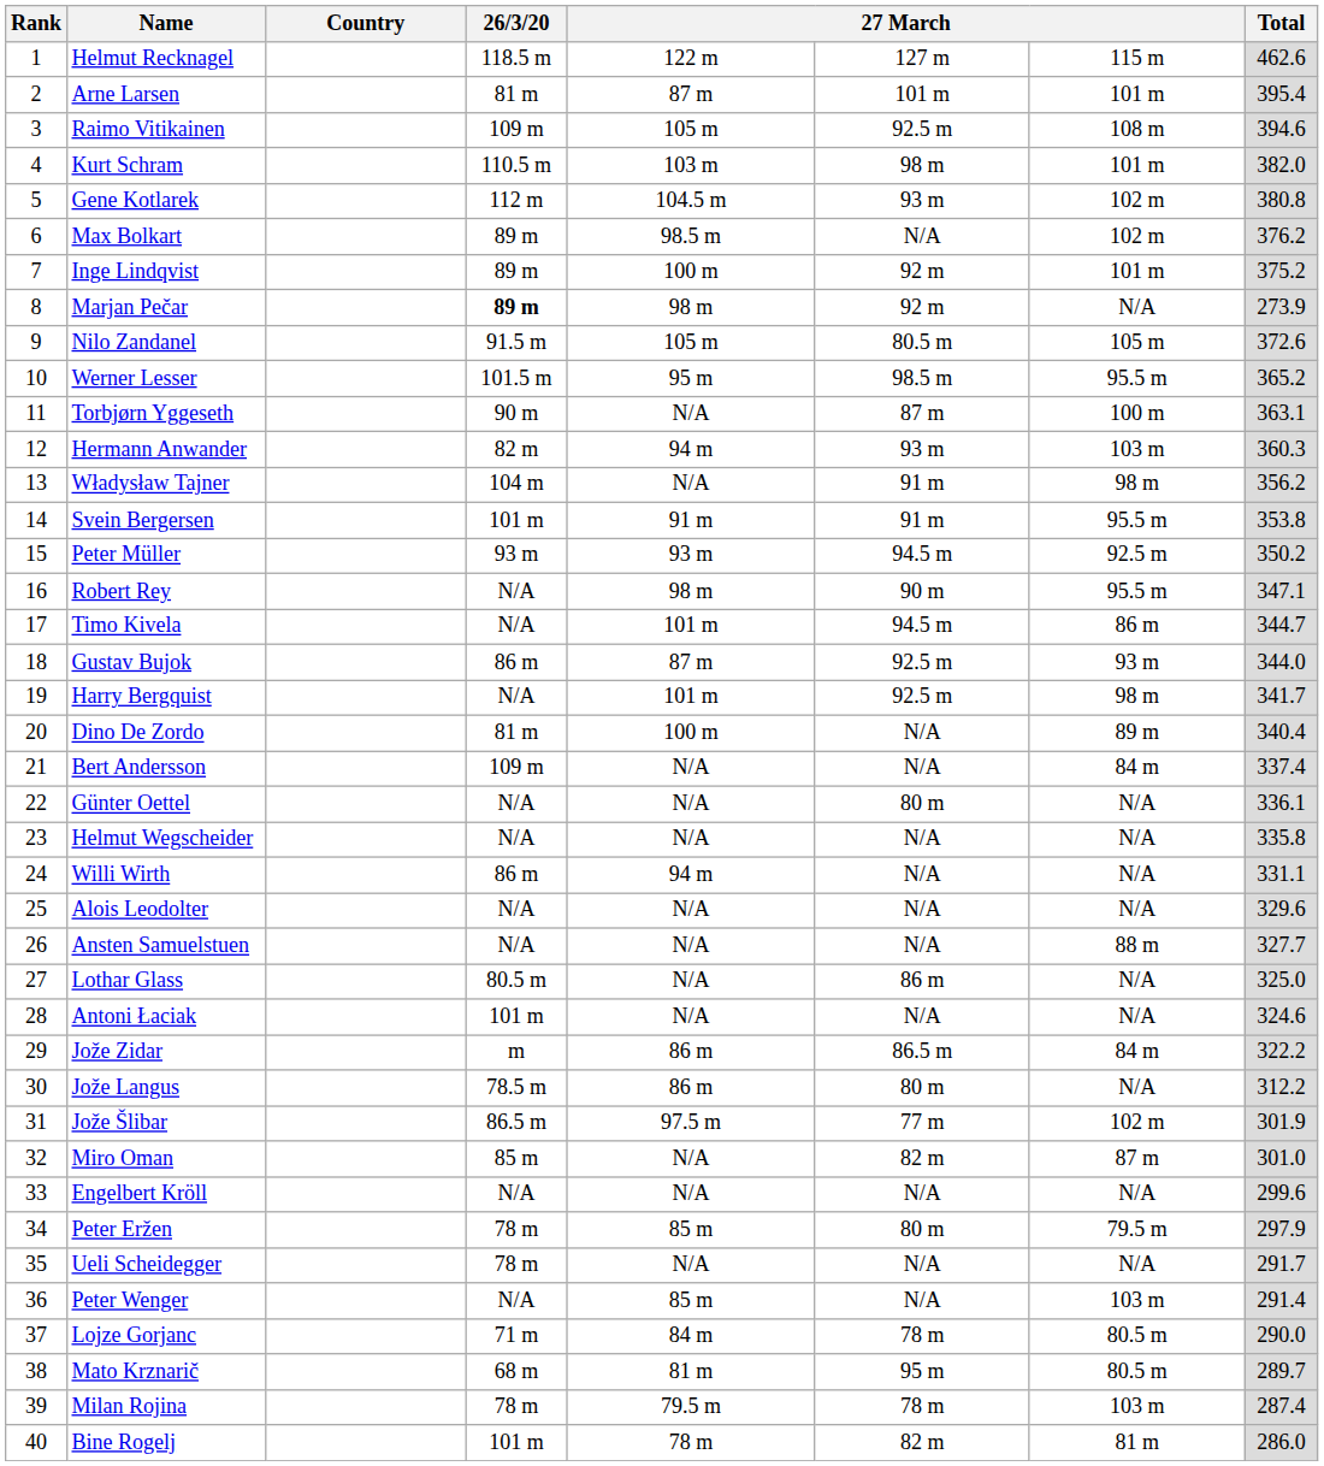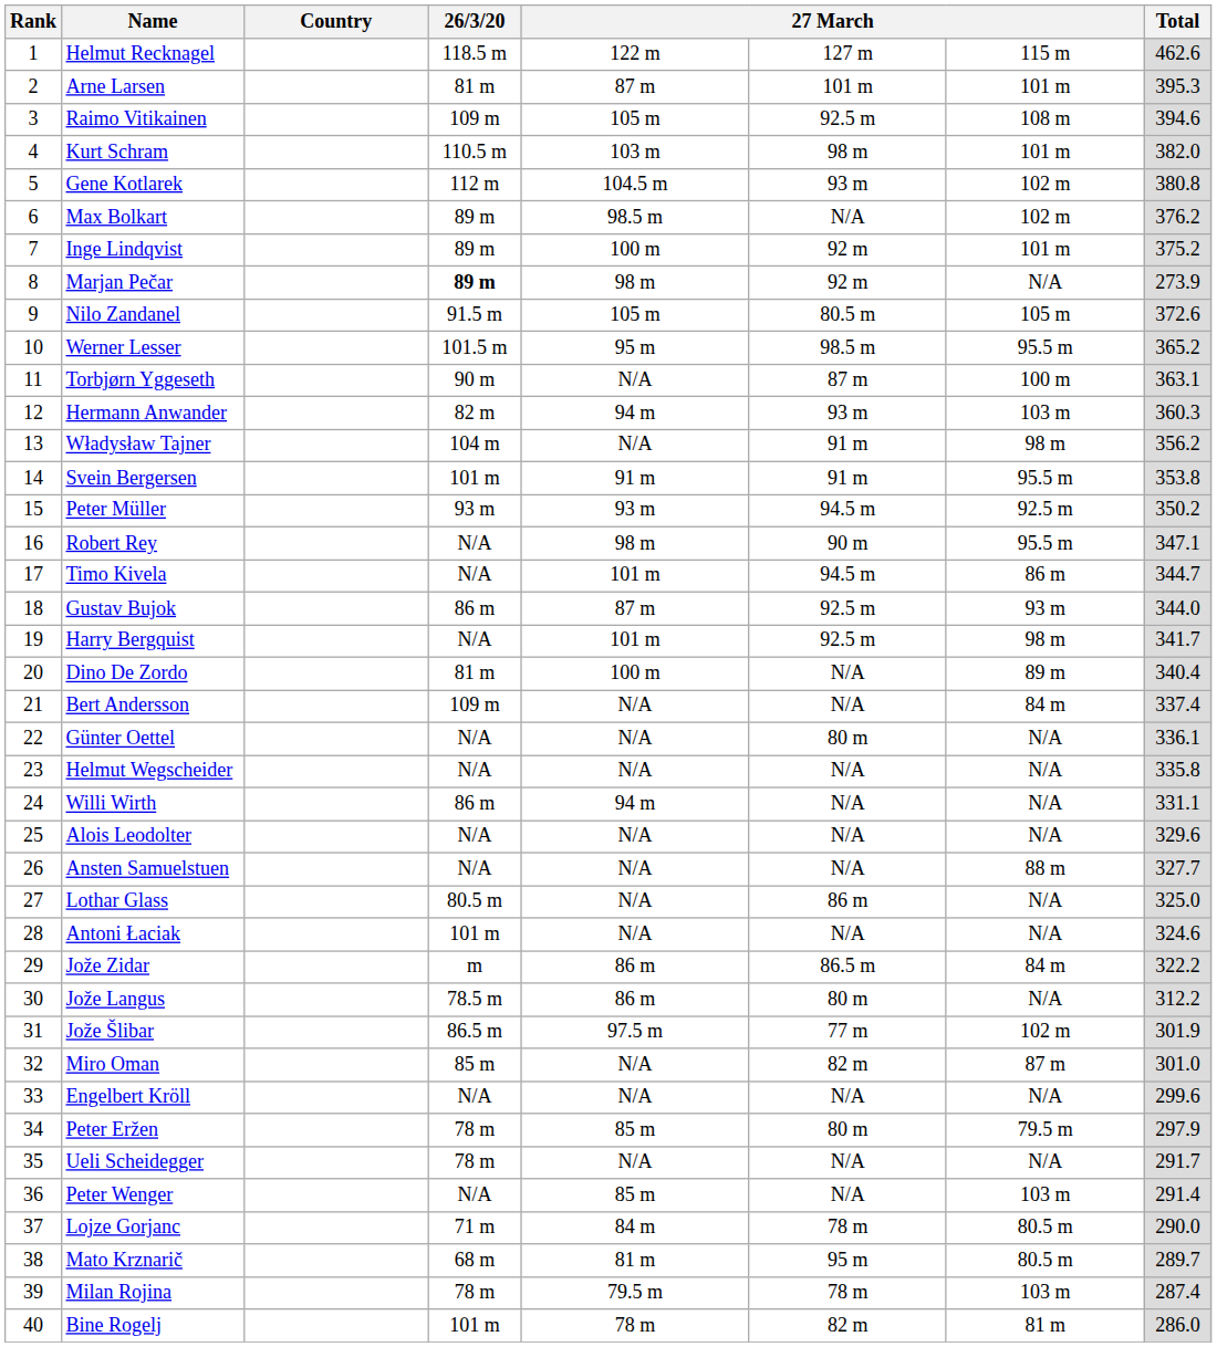Arne Larsen | Total: 395.4 -> 395.3
